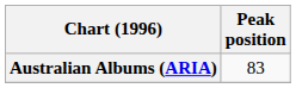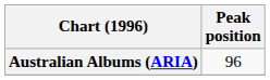Australian Albums (ARIA) | Peak position: 83 -> 96
